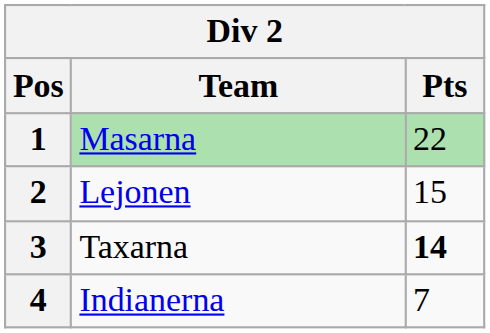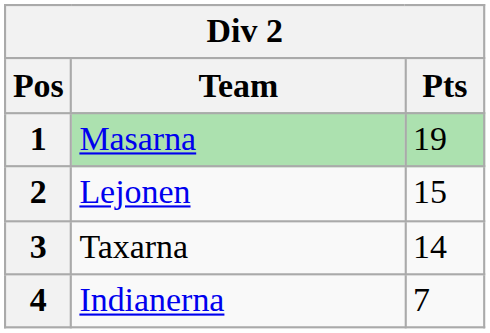1 | Pts: 22 -> 19
3 | Pts: bold -> normal
